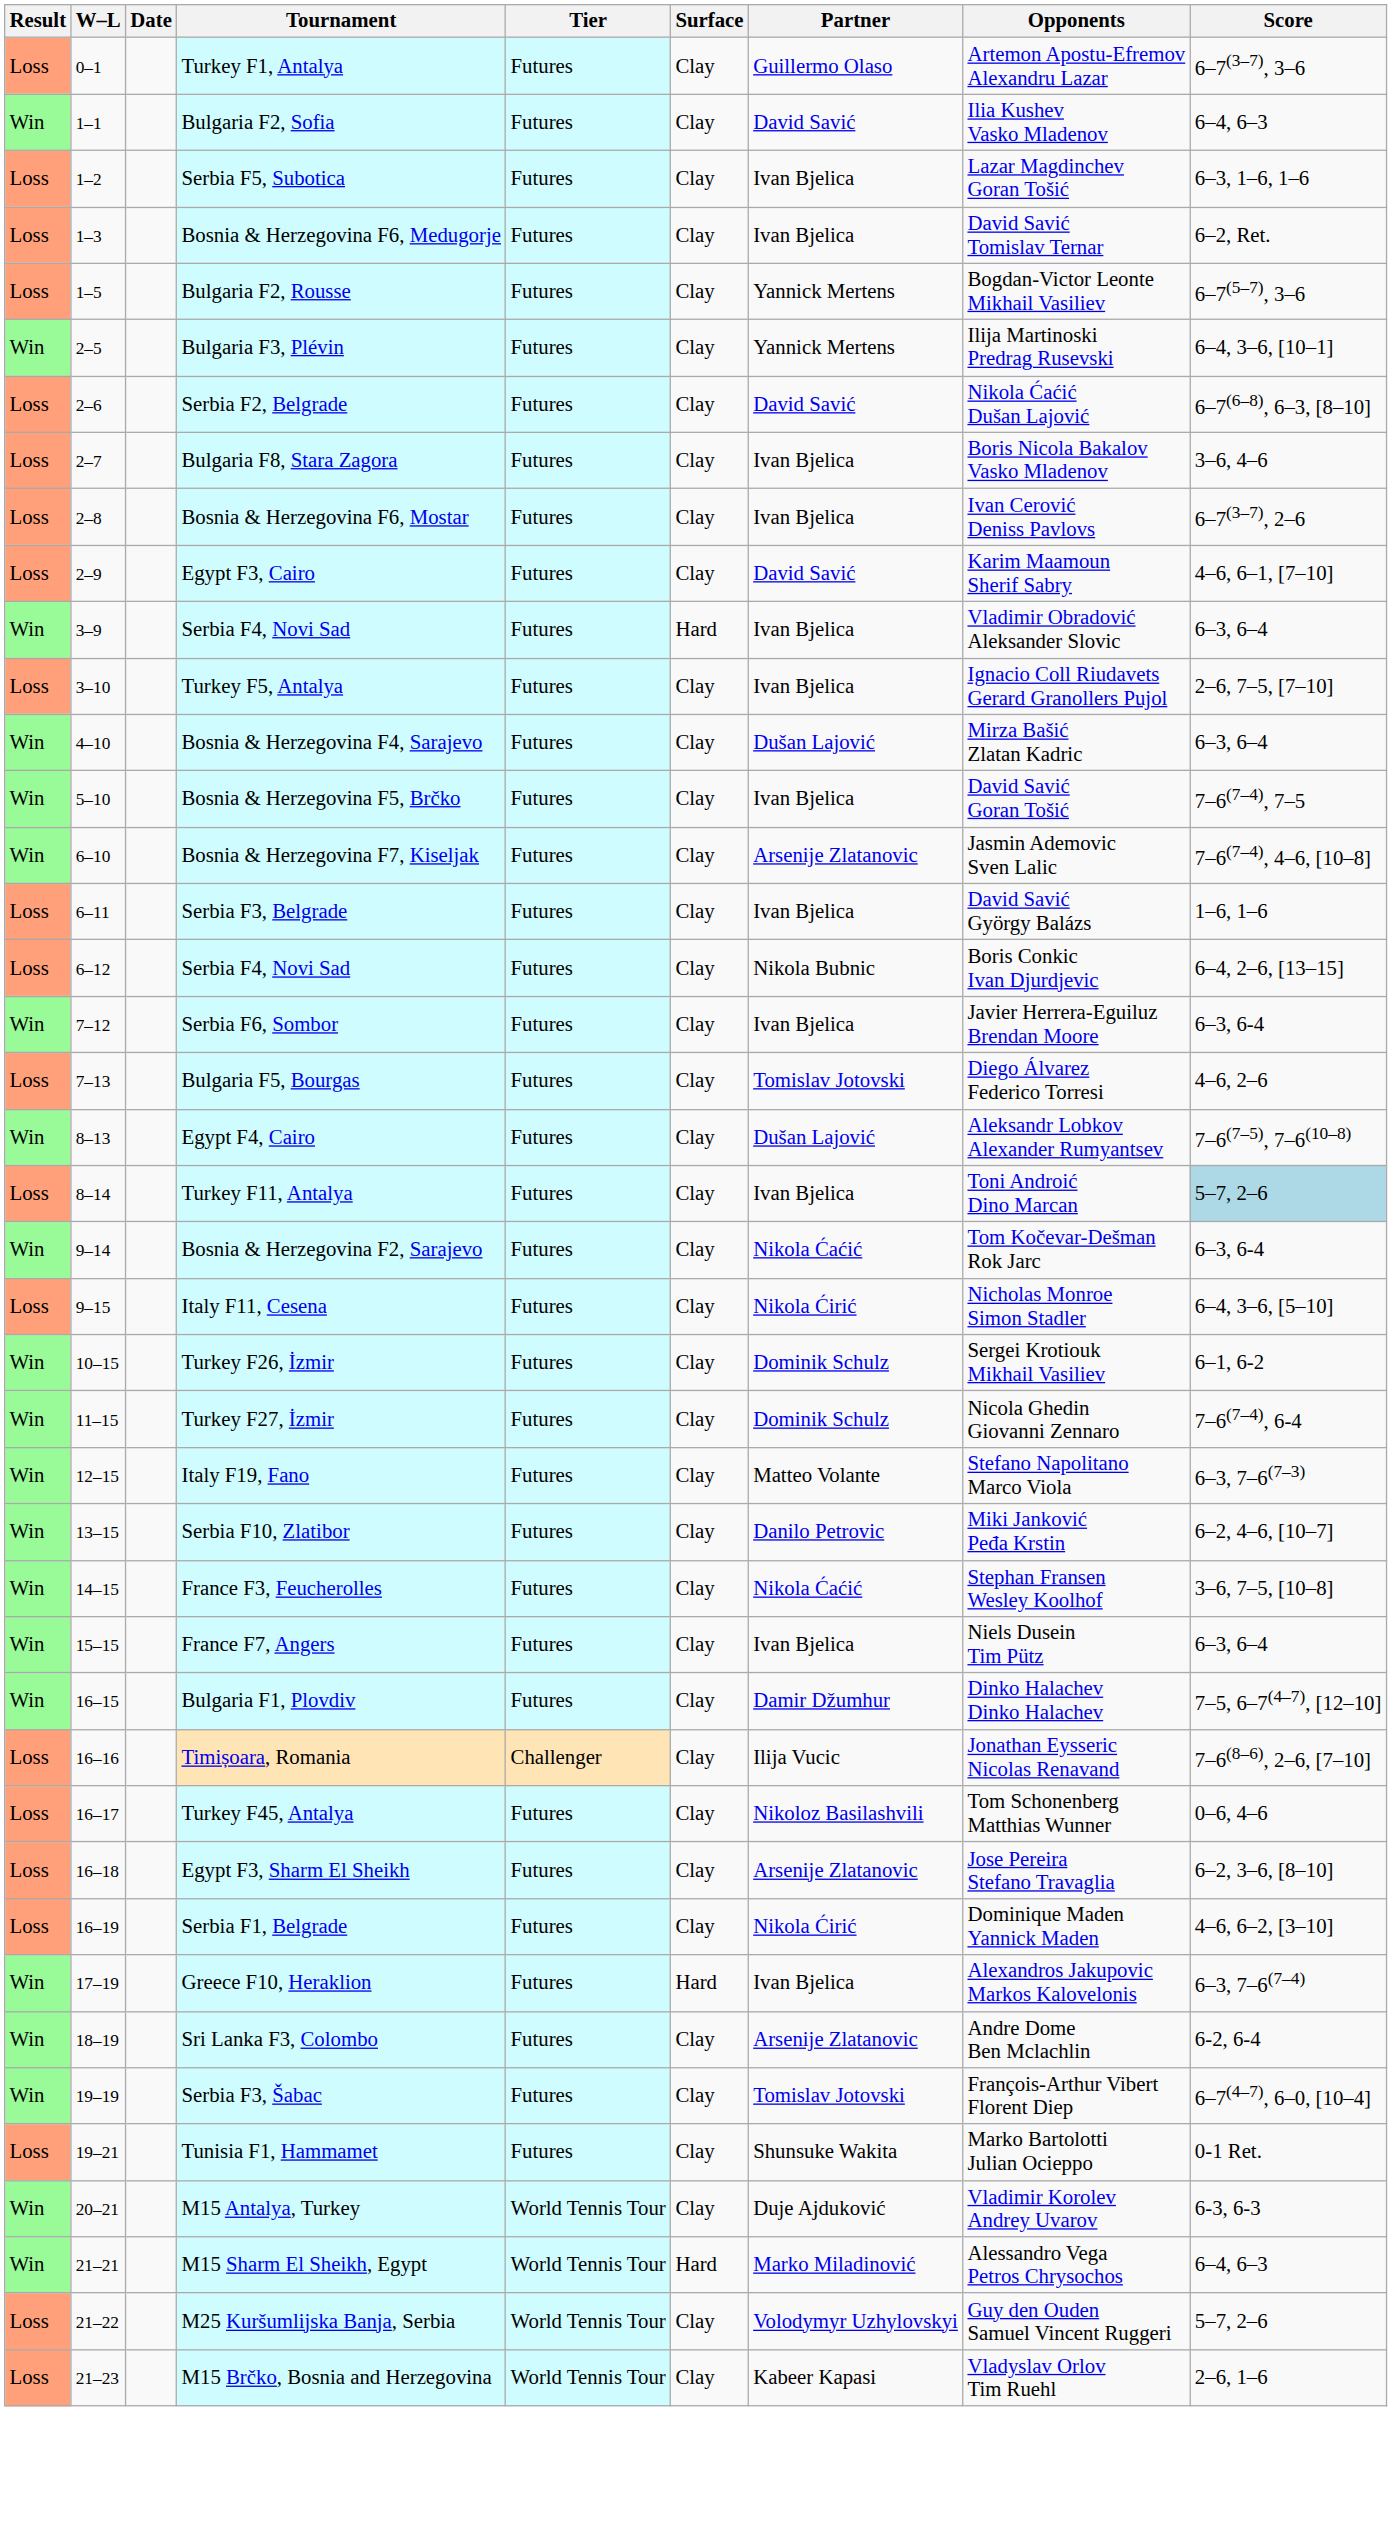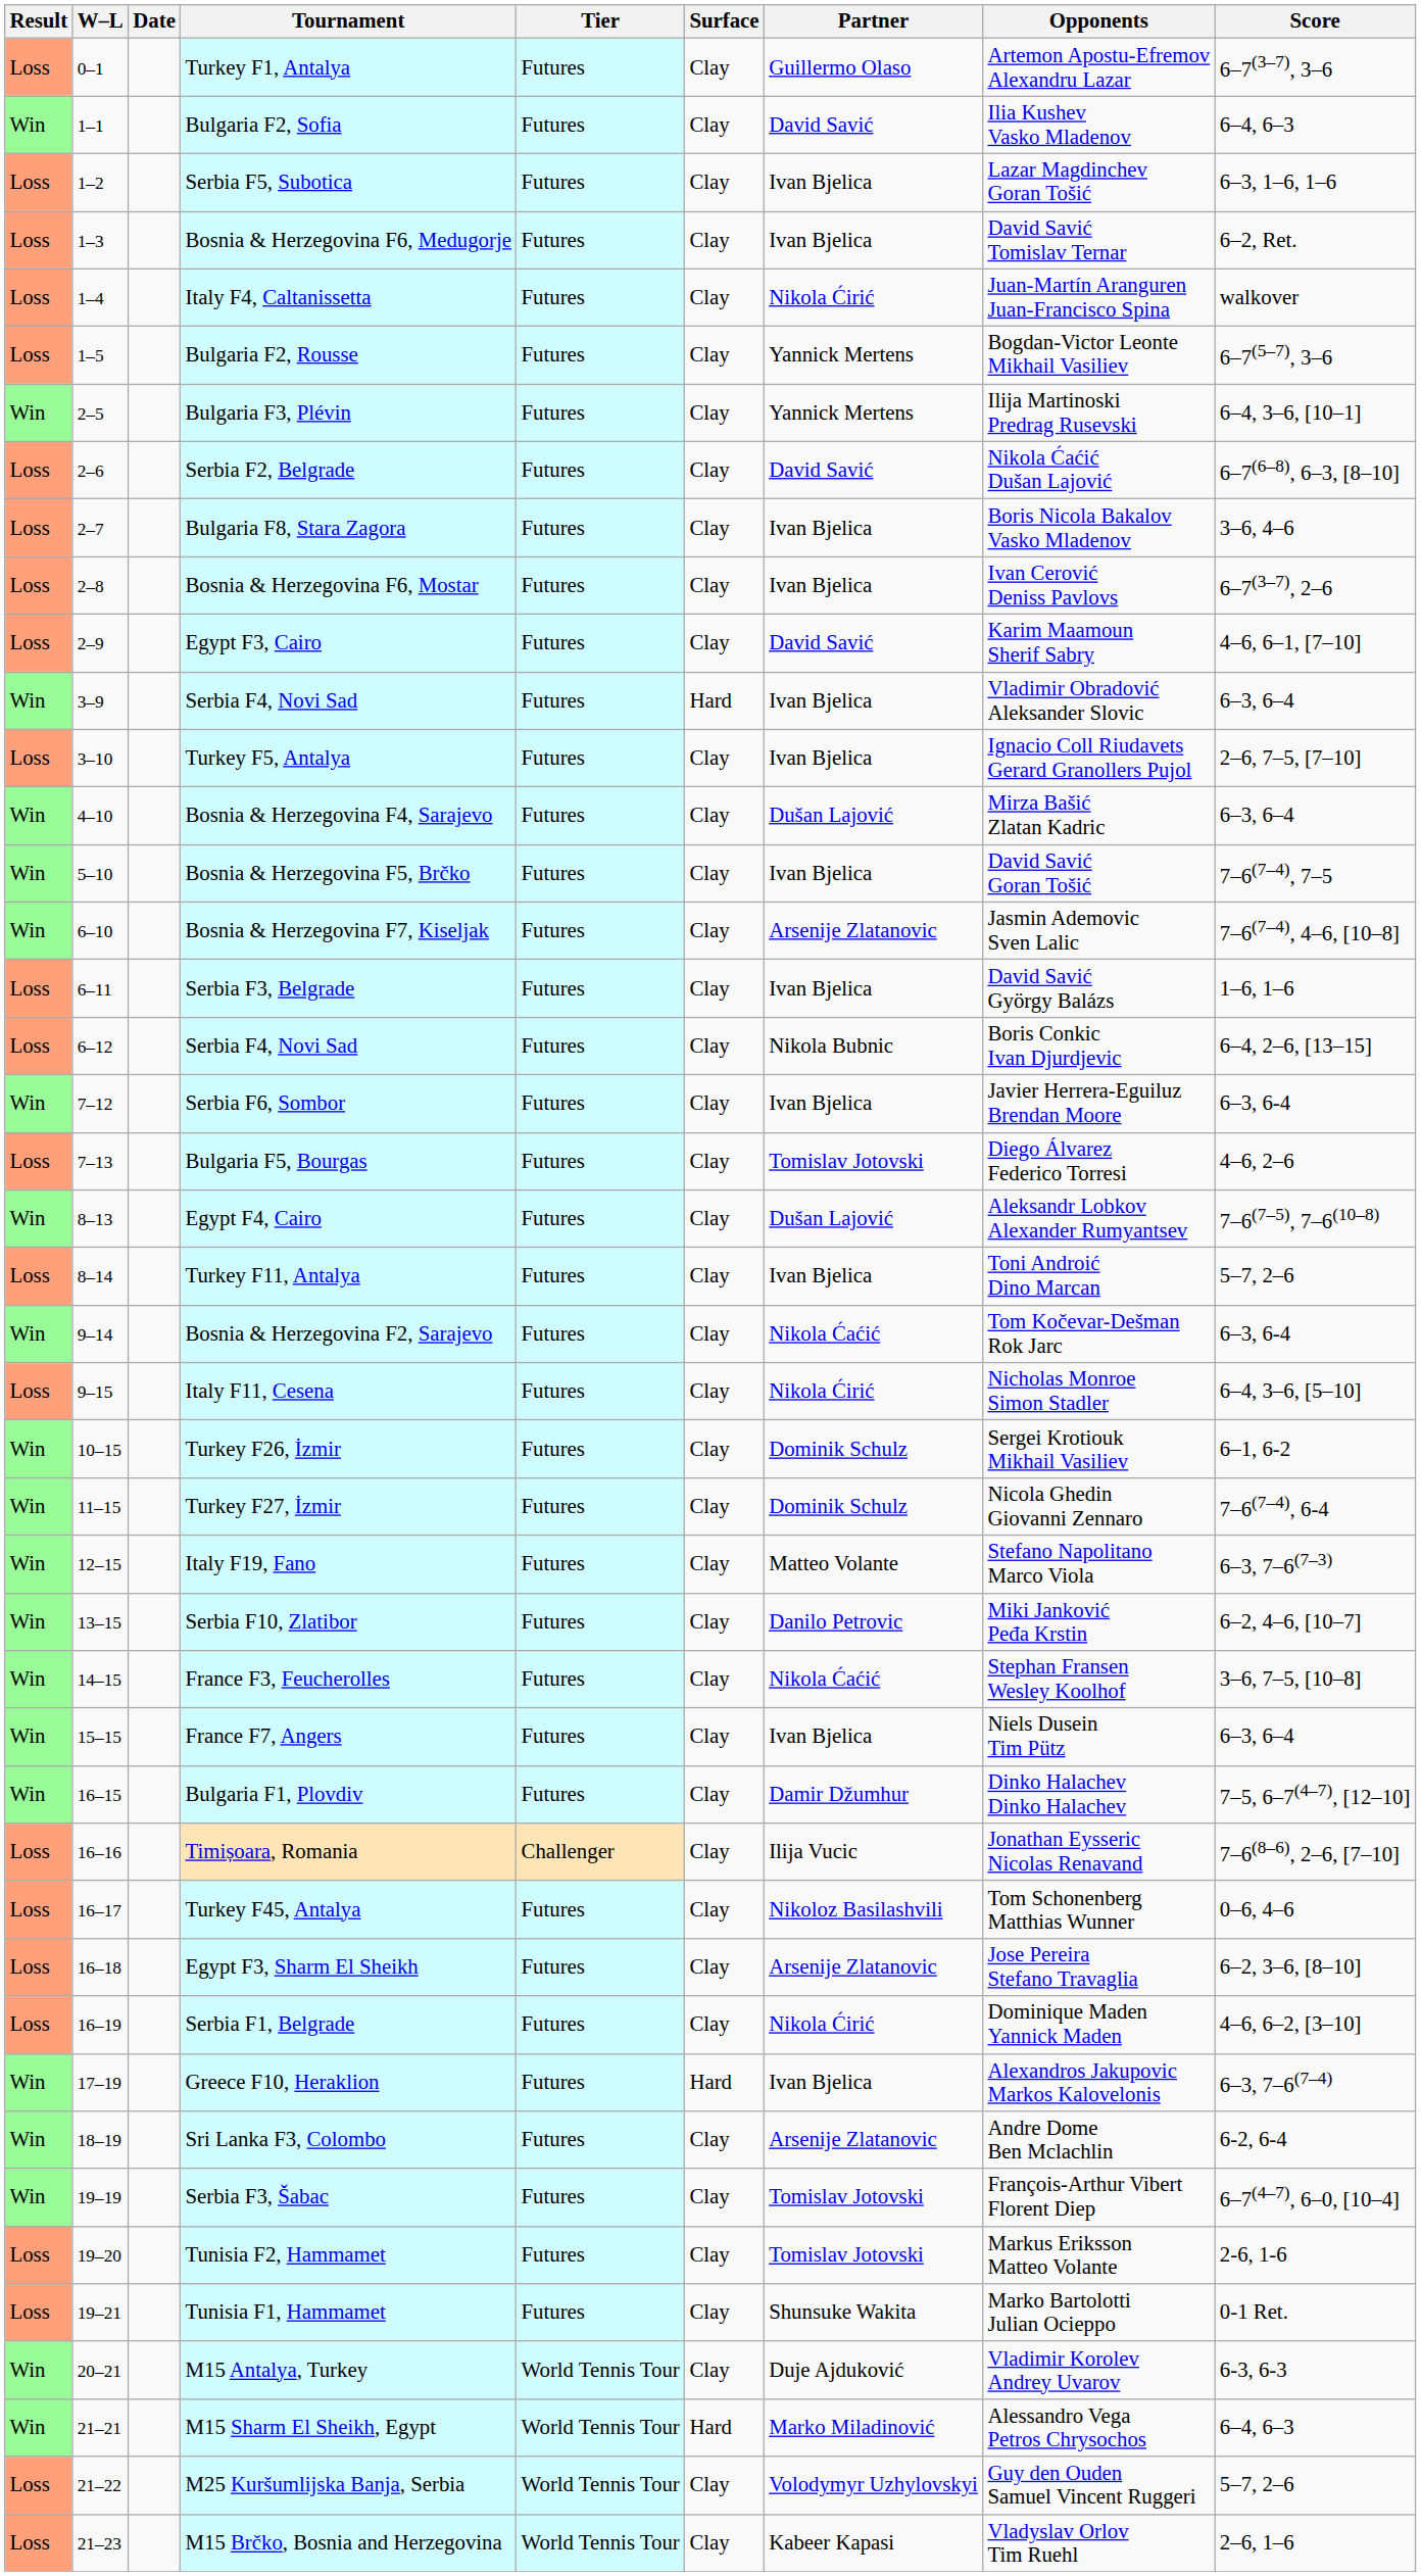+ row: Loss | 1–4 | Italy F4, Caltanissetta | Futures | Clay | Nikola Ćirić | Juan-Martín Aranguren Juan-Francisco Spina | walkover
Turkey F11, Antalya | Score: lightblue background -> no background
+ row: Loss | 19–20 | Tunisia F2, Hammamet | Futures | Clay | Tomislav Jotovski | Markus Eriksson Matteo Volante | 2-6, 1-6
